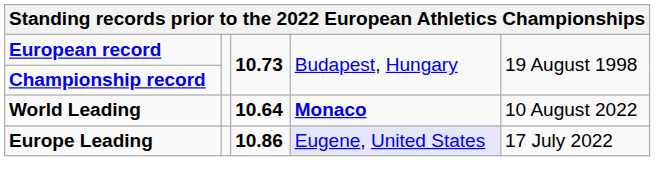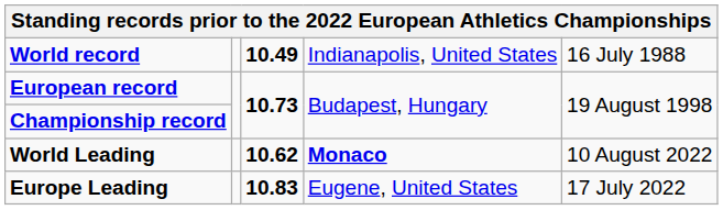+ row: World record | 10.49 | Indianapolis, United States | 16 July 1988
World Leading | column 3: 10.64 -> 10.62
Europe Leading | column 3: 10.86 -> 10.83
Europe Leading | column 4: lavender background -> no background
